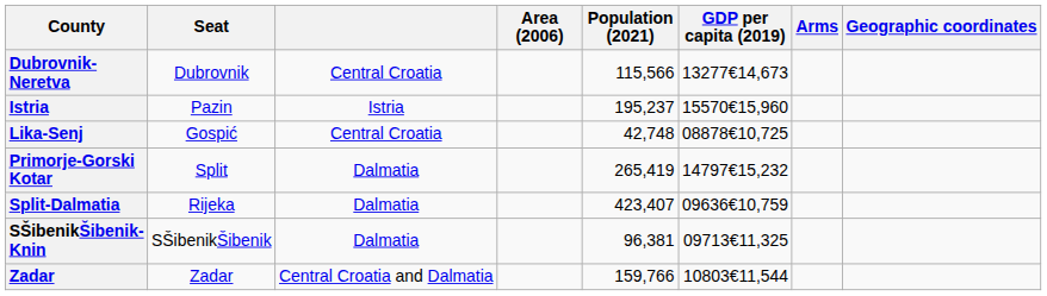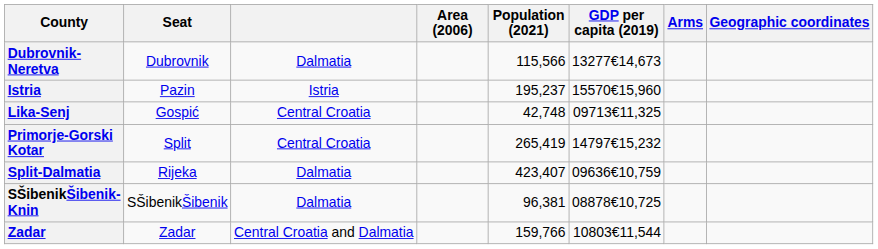Dubrovnik-Neretva | column 3: Central Croatia -> Dalmatia
Lika-Senj | GDP per capita (2019): 08878€10,725 -> 09713€11,325
Primorje-Gorski Kotar | column 3: Dalmatia -> Central Croatia
SŠibenikŠibenik-Knin | GDP per capita (2019): 09713€11,325 -> 08878€10,725
